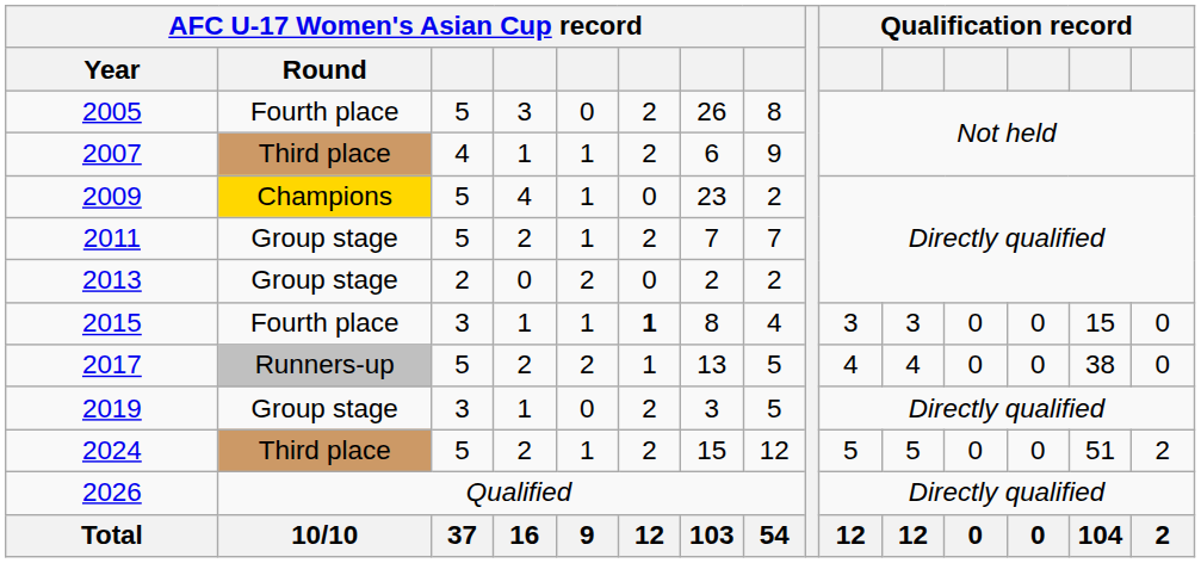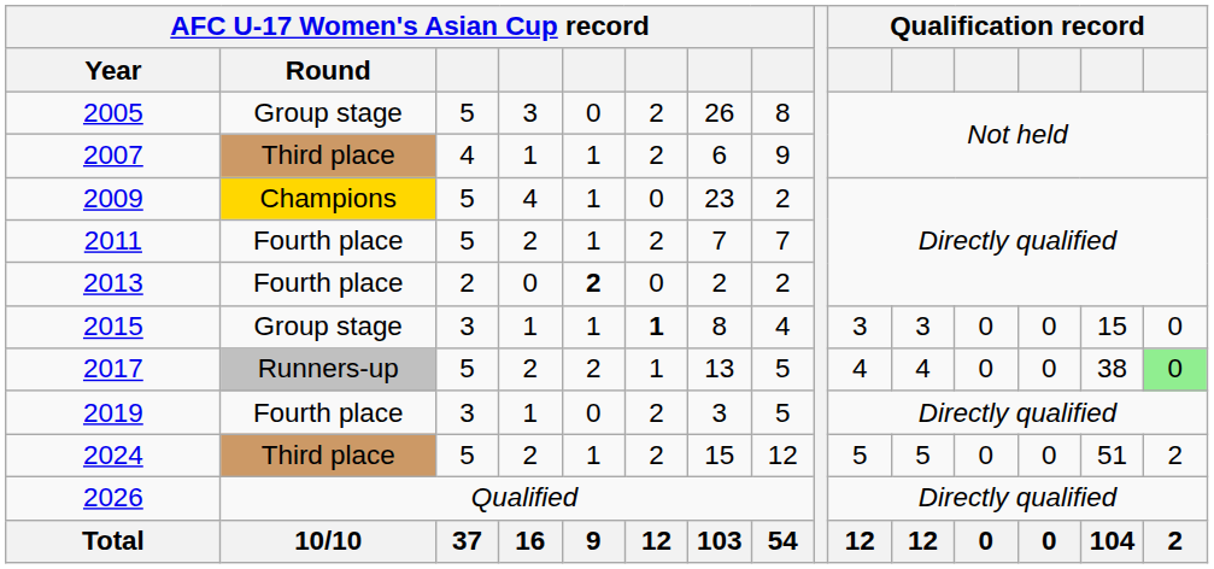2005 | AFC U-17 Women's Asian Cup record / Round: Fourth place -> Group stage
2011 | AFC U-17 Women's Asian Cup record / Round: Group stage -> Fourth place
2013 | AFC U-17 Women's Asian Cup record / Round: Group stage -> Fourth place
2013 | column 5: normal -> bold
2015 | AFC U-17 Women's Asian Cup record / Round: Fourth place -> Group stage
2017 | column 15: no background -> lightgreen background
2019 | AFC U-17 Women's Asian Cup record / Round: Group stage -> Fourth place
